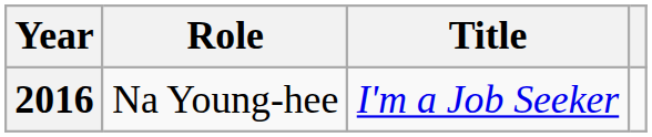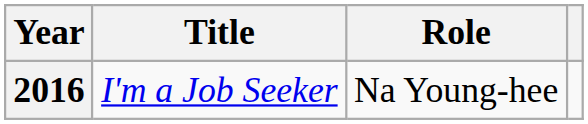columns swapped: Title <-> Role
